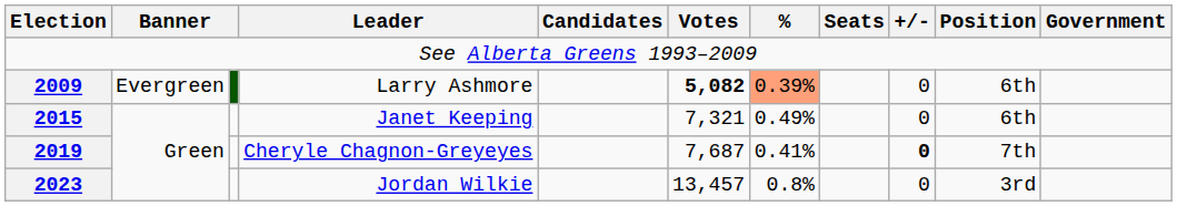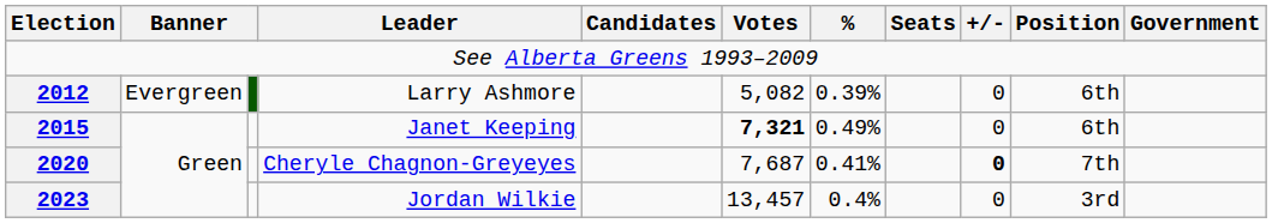Larry Ashmore | Election: 2009 -> 2012
Larry Ashmore | Votes: bold -> normal
Larry Ashmore | %: lightsalmon background -> no background
Janet Keeping | Votes: normal -> bold
Cheryle Chagnon-Greyeyes | Election: 2019 -> 2020
Jordan Wilkie | %: 0.8% -> 0.4%
